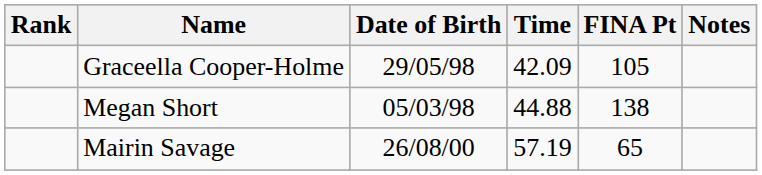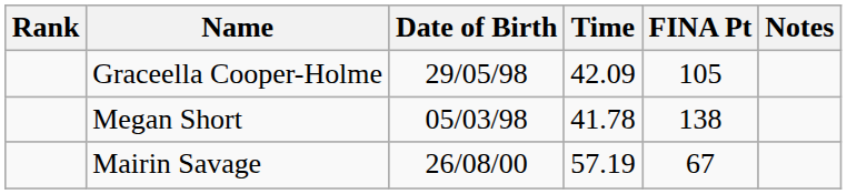Megan Short | Time: 44.88 -> 41.78
Mairin Savage | FINA Pt: 65 -> 67
